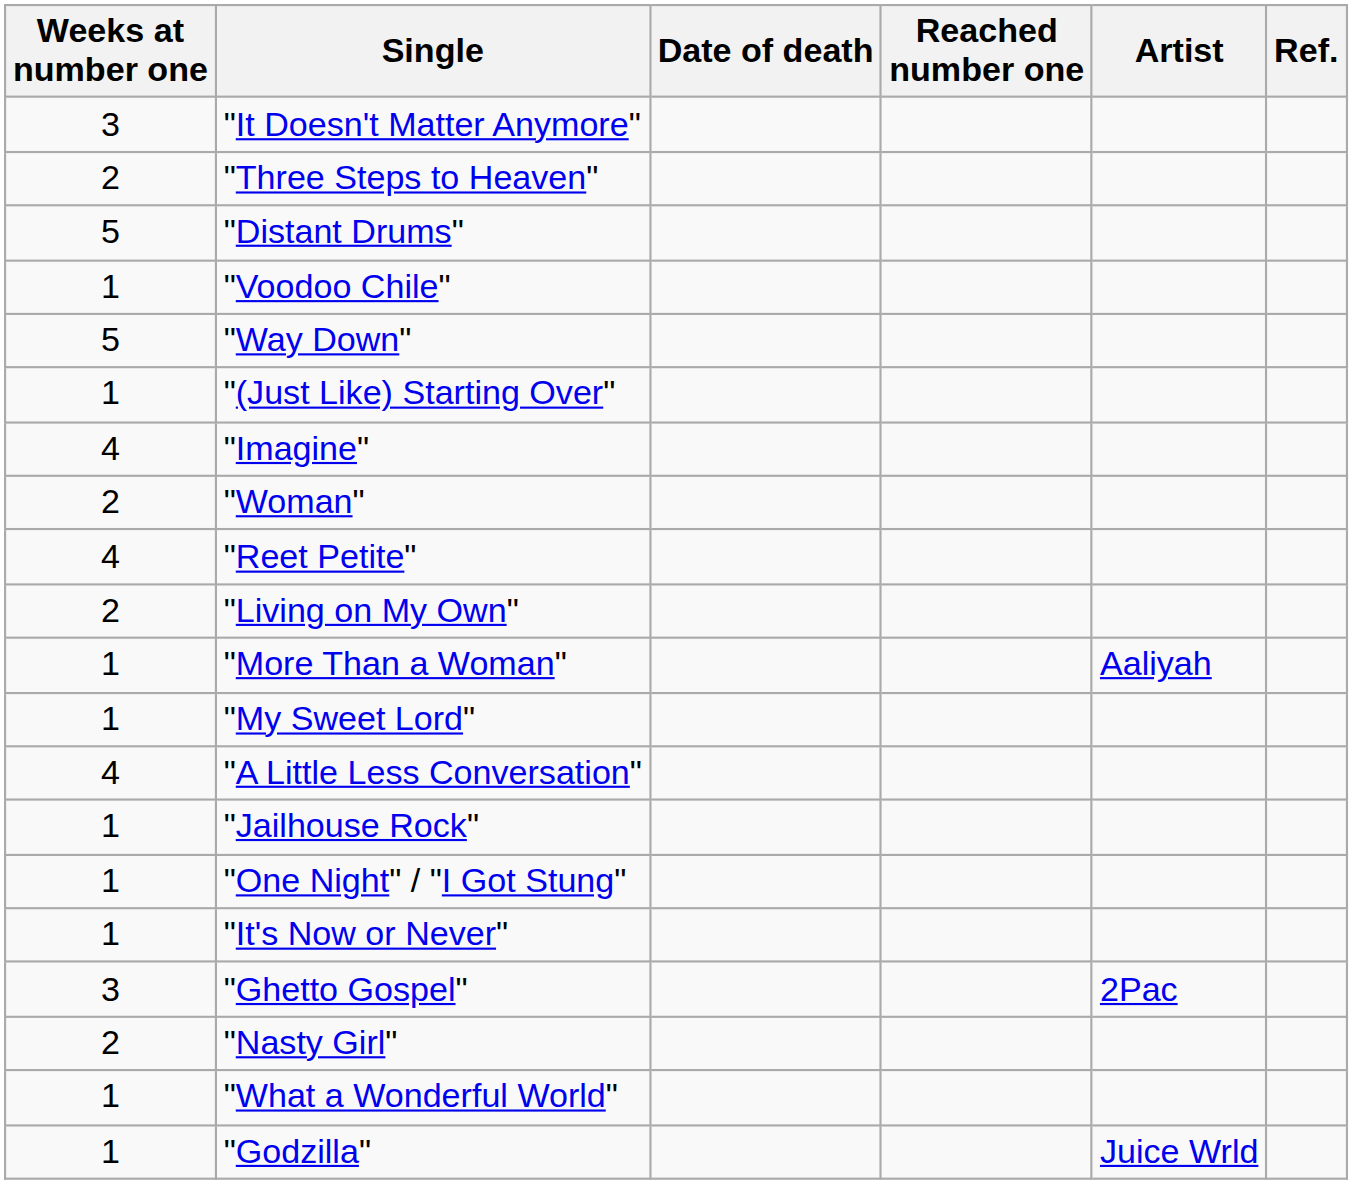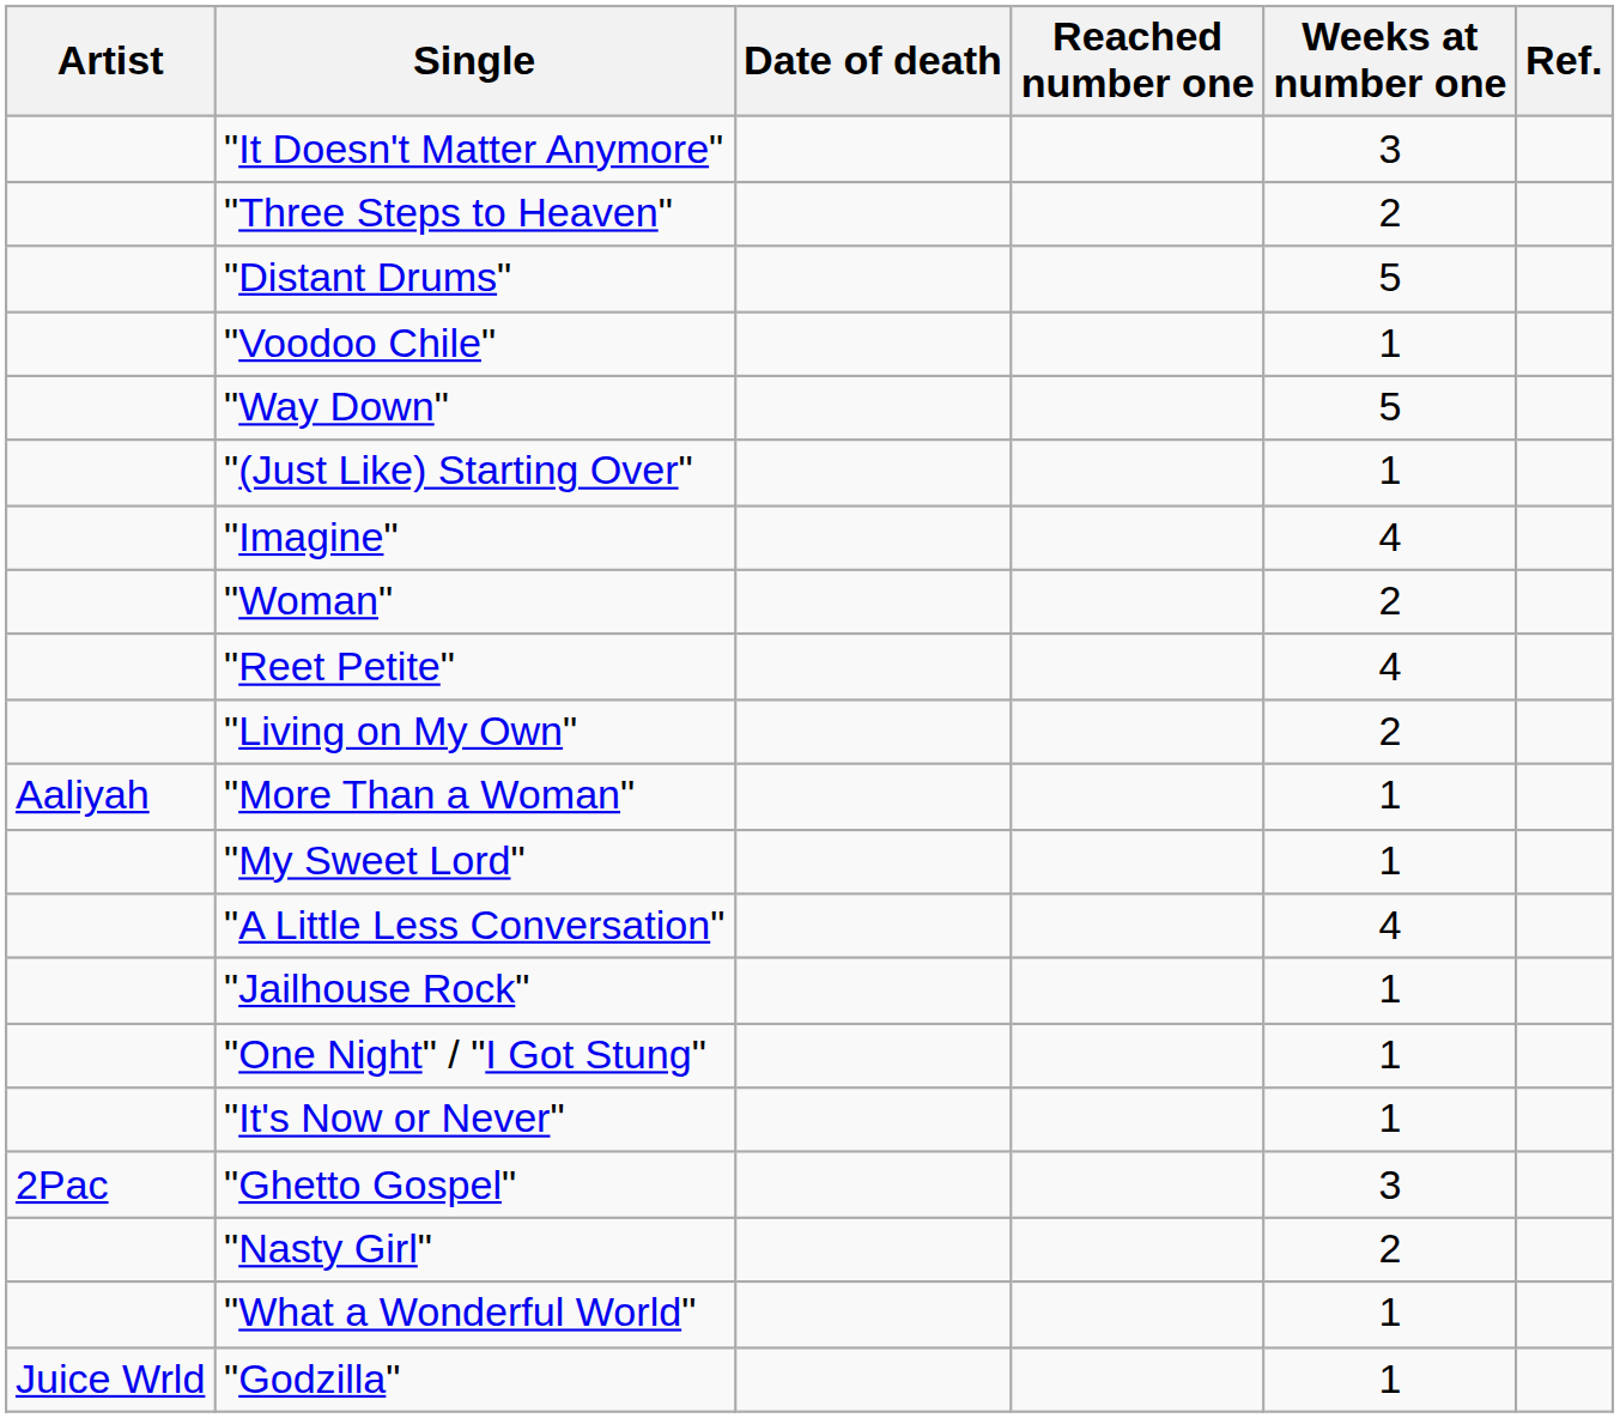columns swapped: Artist <-> Weeks at number one
